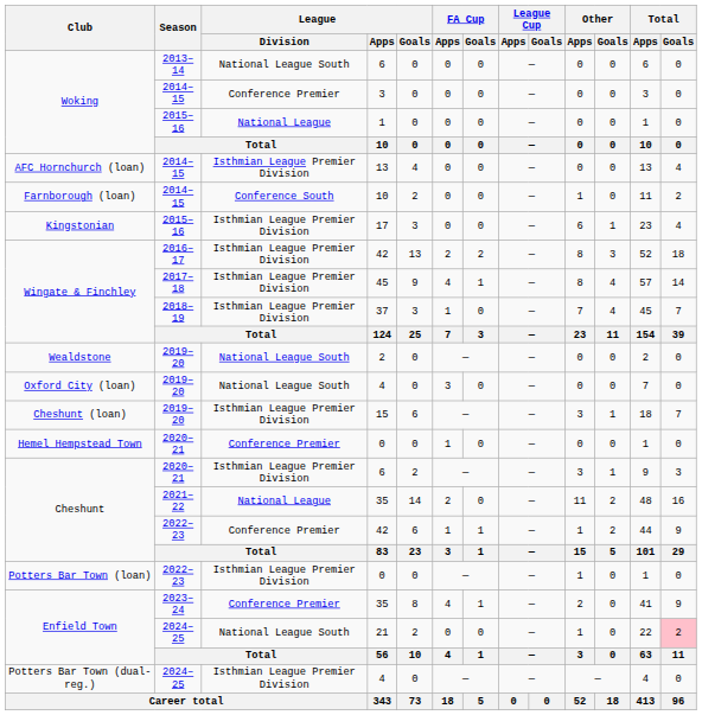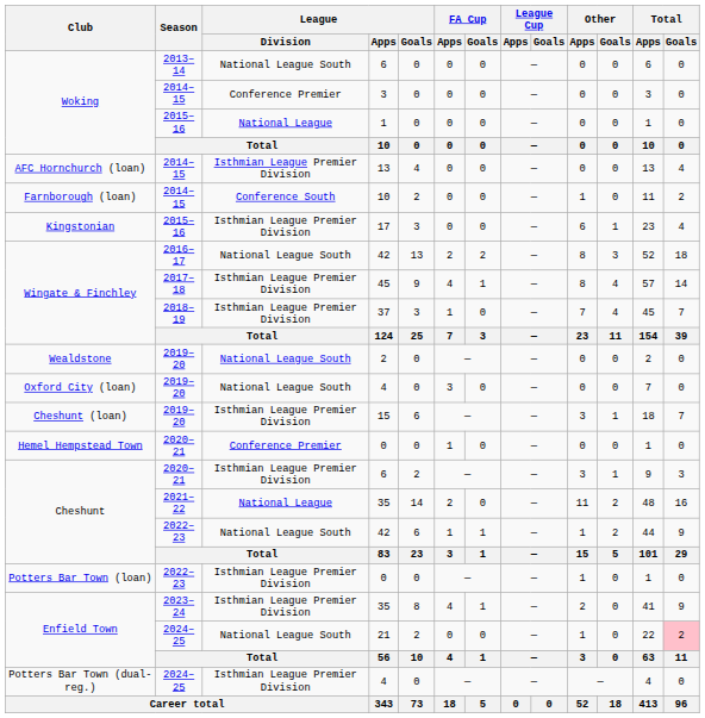Wingate & Finchley / 42 | League / Division: Isthmian League Premier Division -> National League South
Cheshunt / 42 | League / Division: Conference Premier -> National League South
Enfield Town / 35 | League / Division: Conference Premier -> Isthmian League Premier Division
